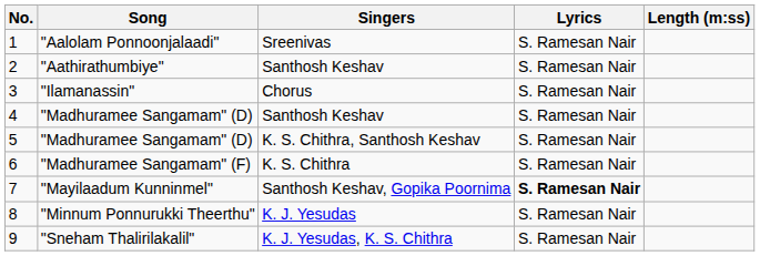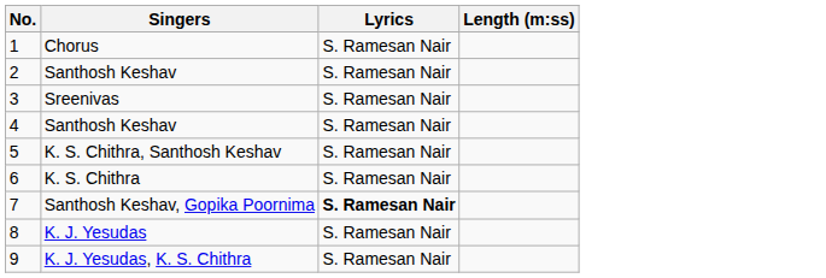- column: Song | "Aalolam Ponnoonjalaadi" | "Aathirathumbiye" | "Ilamanassin" | "Madhuramee Sangamam" (D) | "Madhuramee Sangamam" (D) | "Madhuramee Sangamam" (F) | "Mayilaadum Kunninmel" | "Minnum Ponnurukki Theerthu" | "Sneham Thalirilakalil"
1 | Singers: Sreenivas -> Chorus
3 | Singers: Chorus -> Sreenivas
